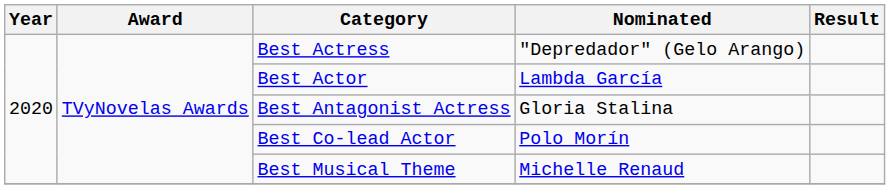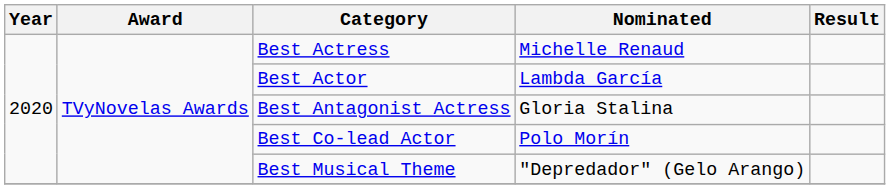Best Actress | Nominated: "Depredador" (Gelo Arango) -> Michelle Renaud
Best Musical Theme | Nominated: Michelle Renaud -> "Depredador" (Gelo Arango)
